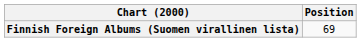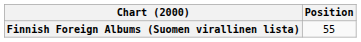Finnish Foreign Albums (Suomen virallinen lista) | Position: 69 -> 55
